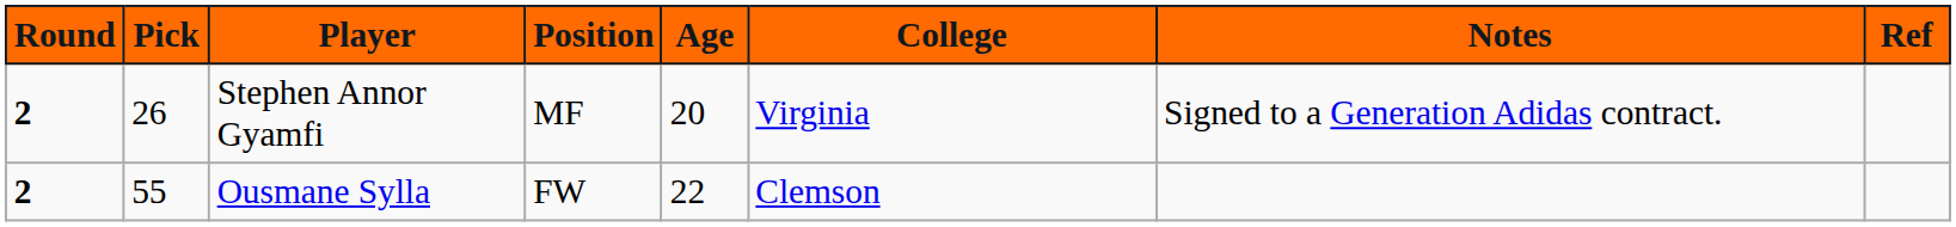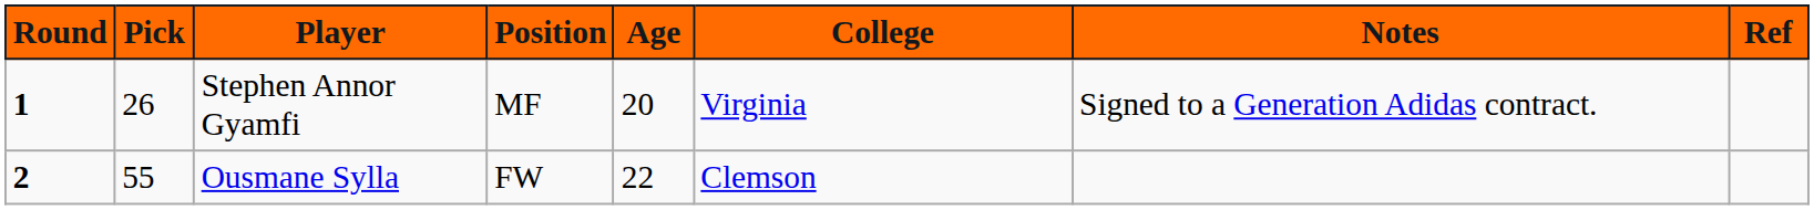Stephen Annor Gyamfi | Round: 2 -> 1
